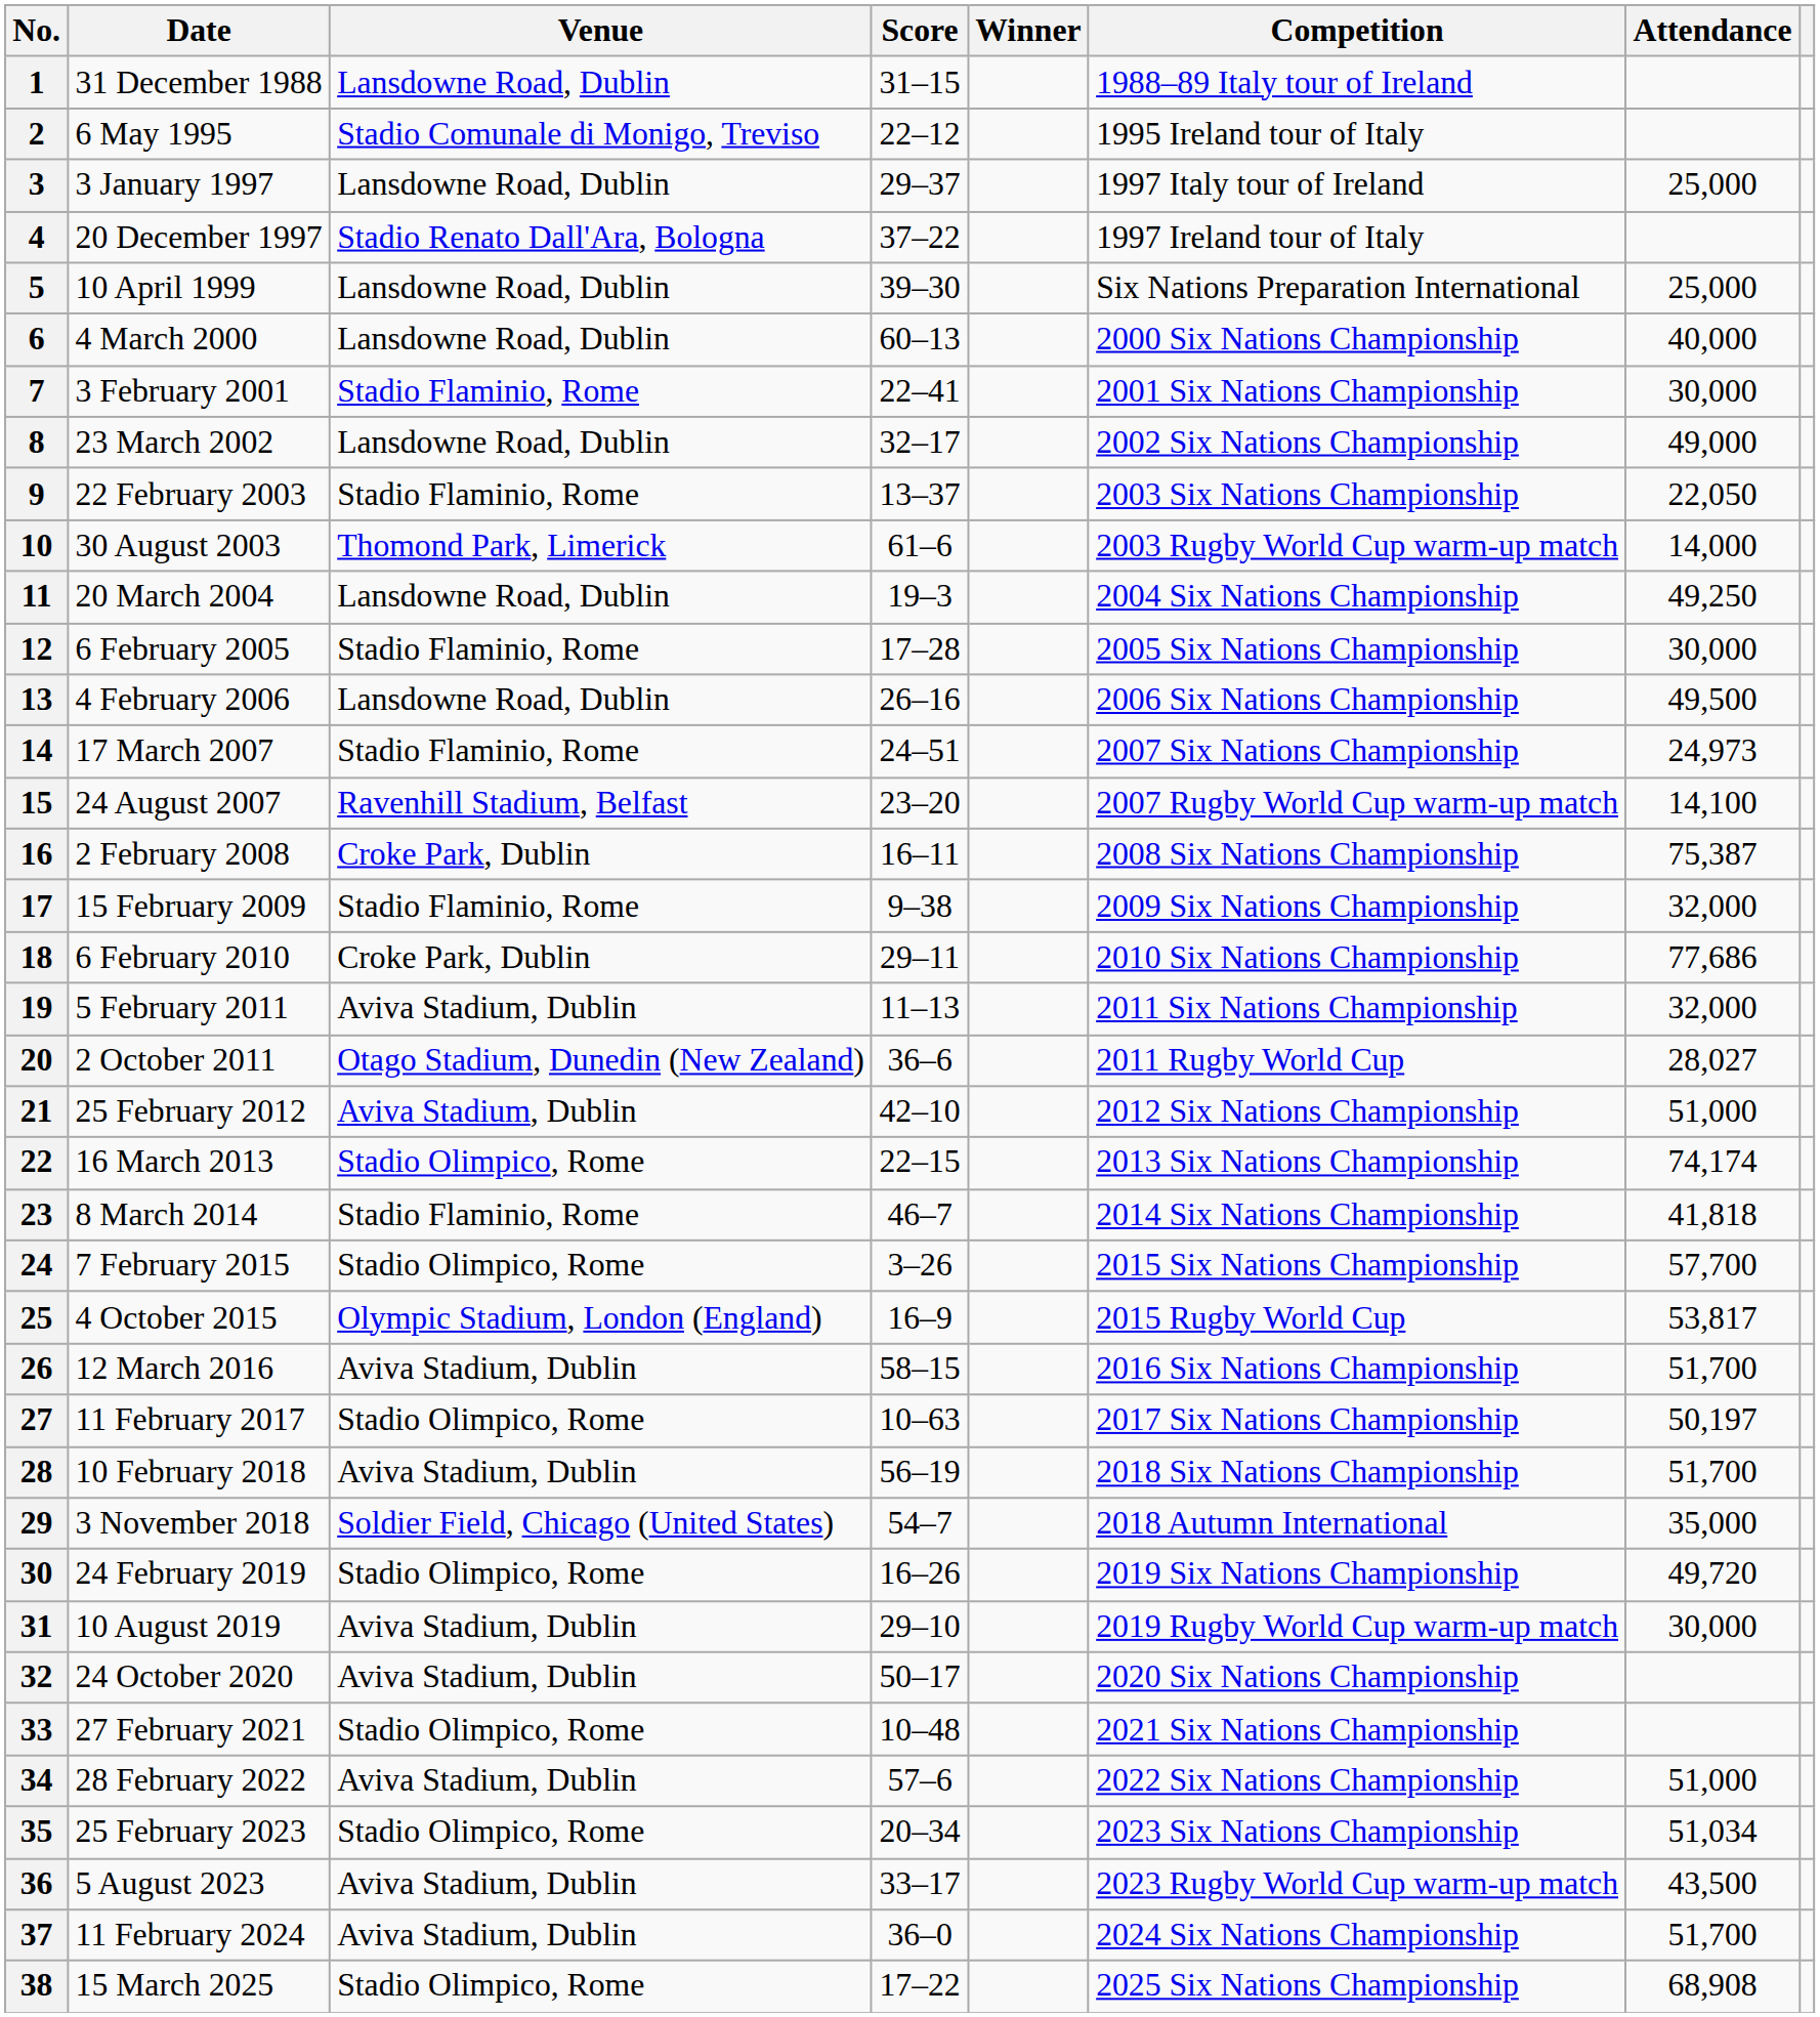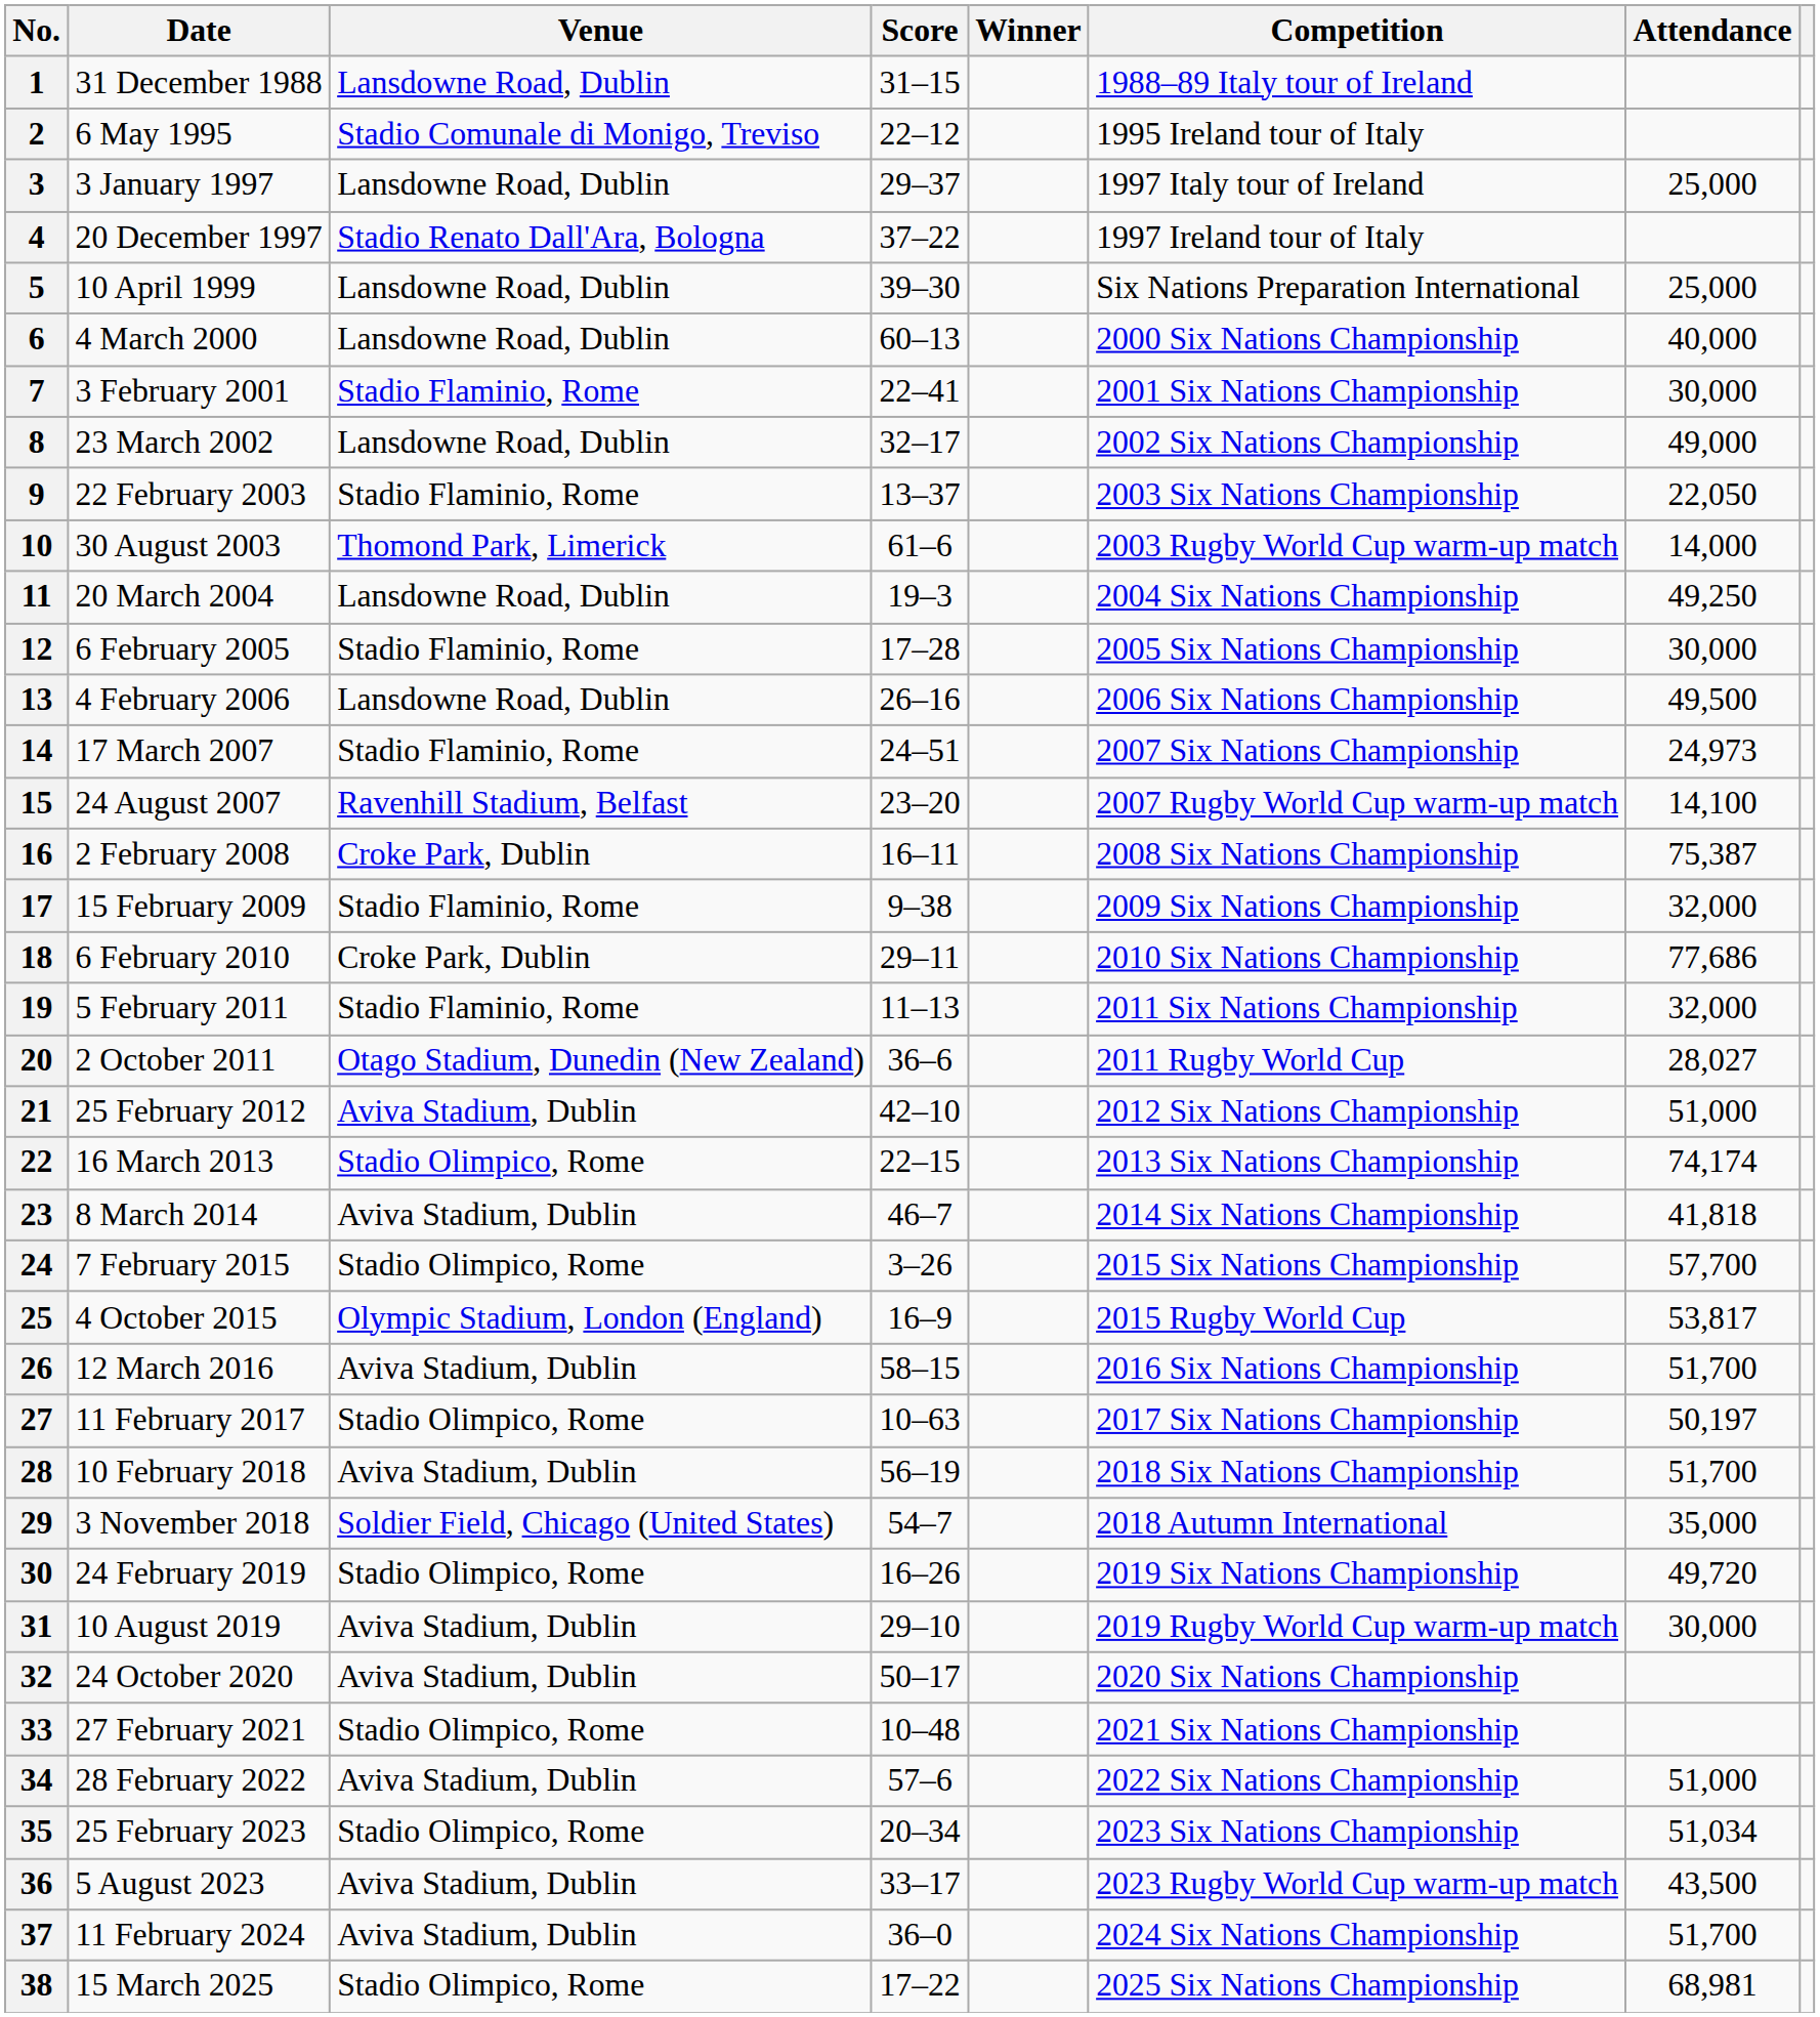19 | Venue: Aviva Stadium, Dublin -> Stadio Flaminio, Rome
23 | Venue: Stadio Flaminio, Rome -> Aviva Stadium, Dublin
38 | Attendance: 68,908 -> 68,981
